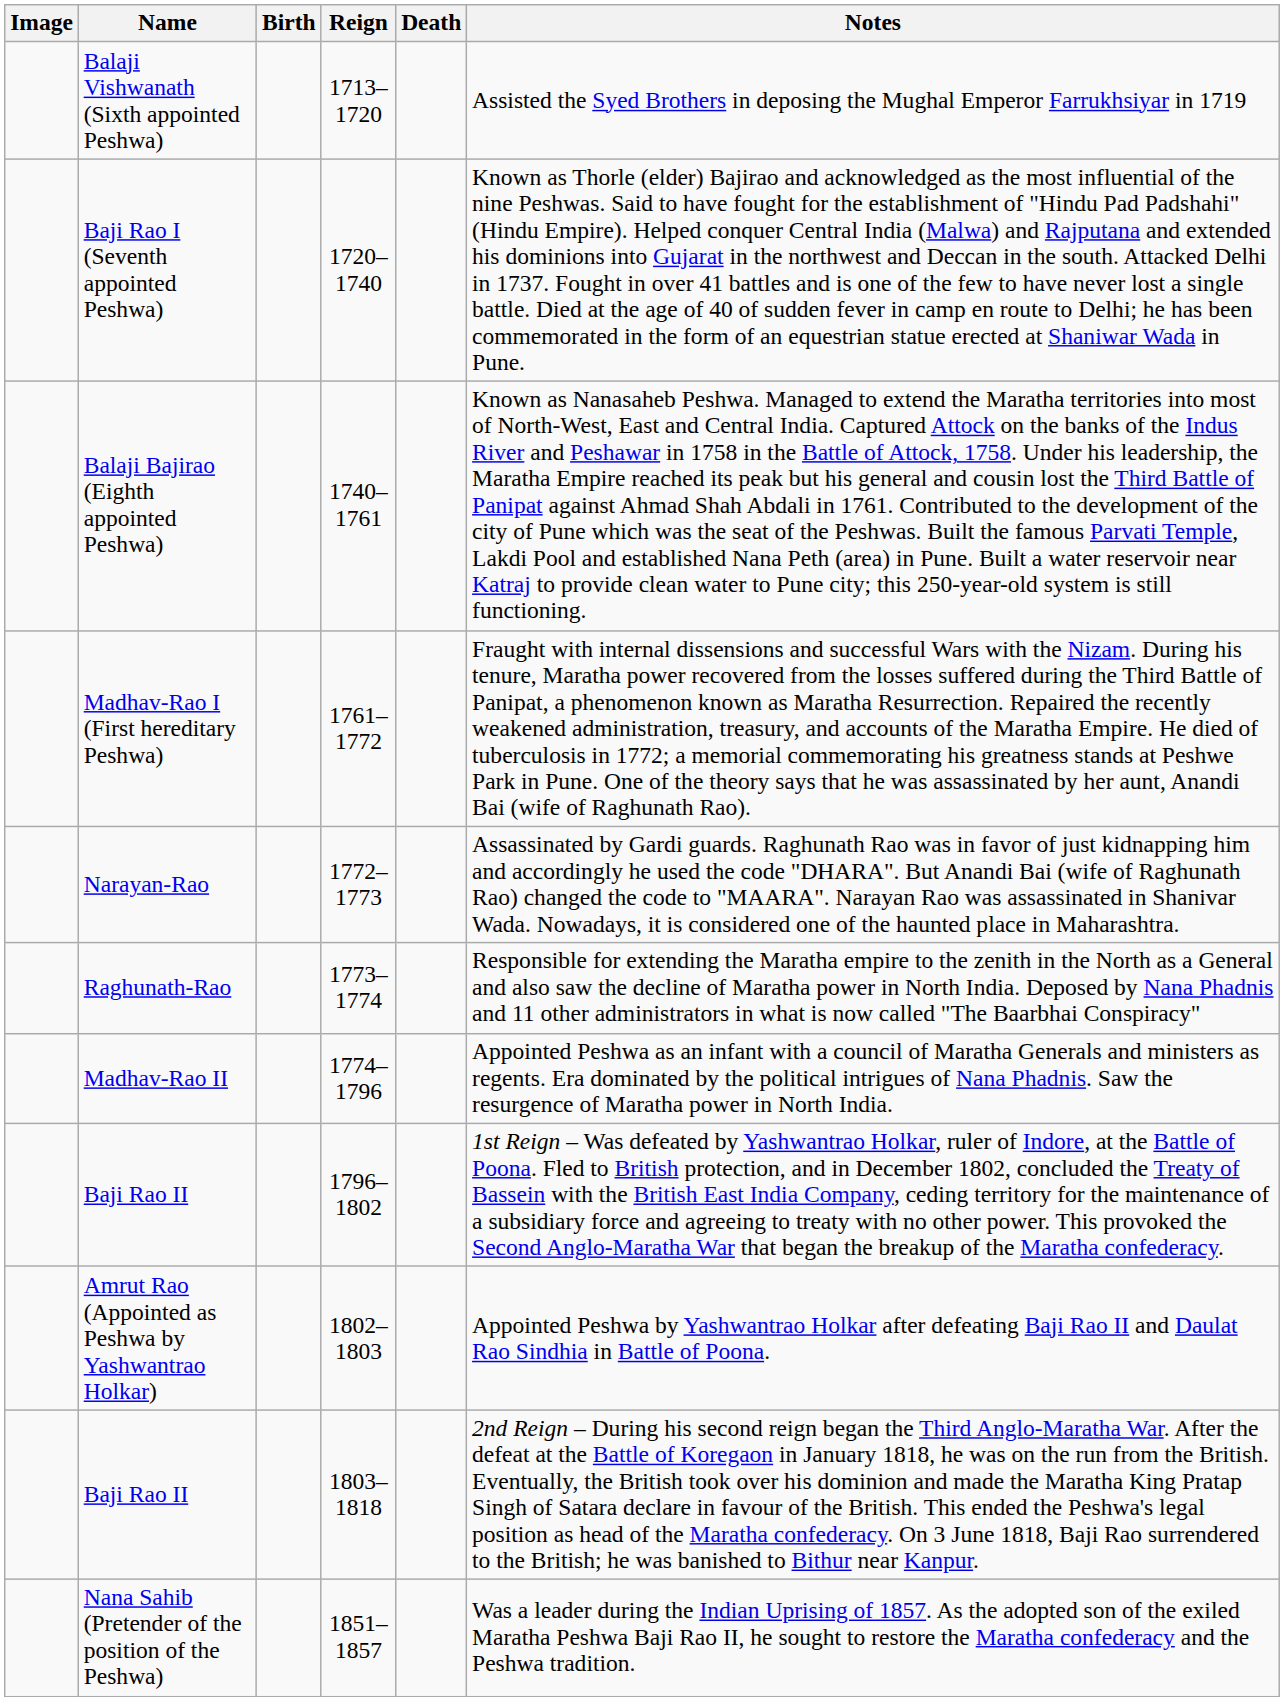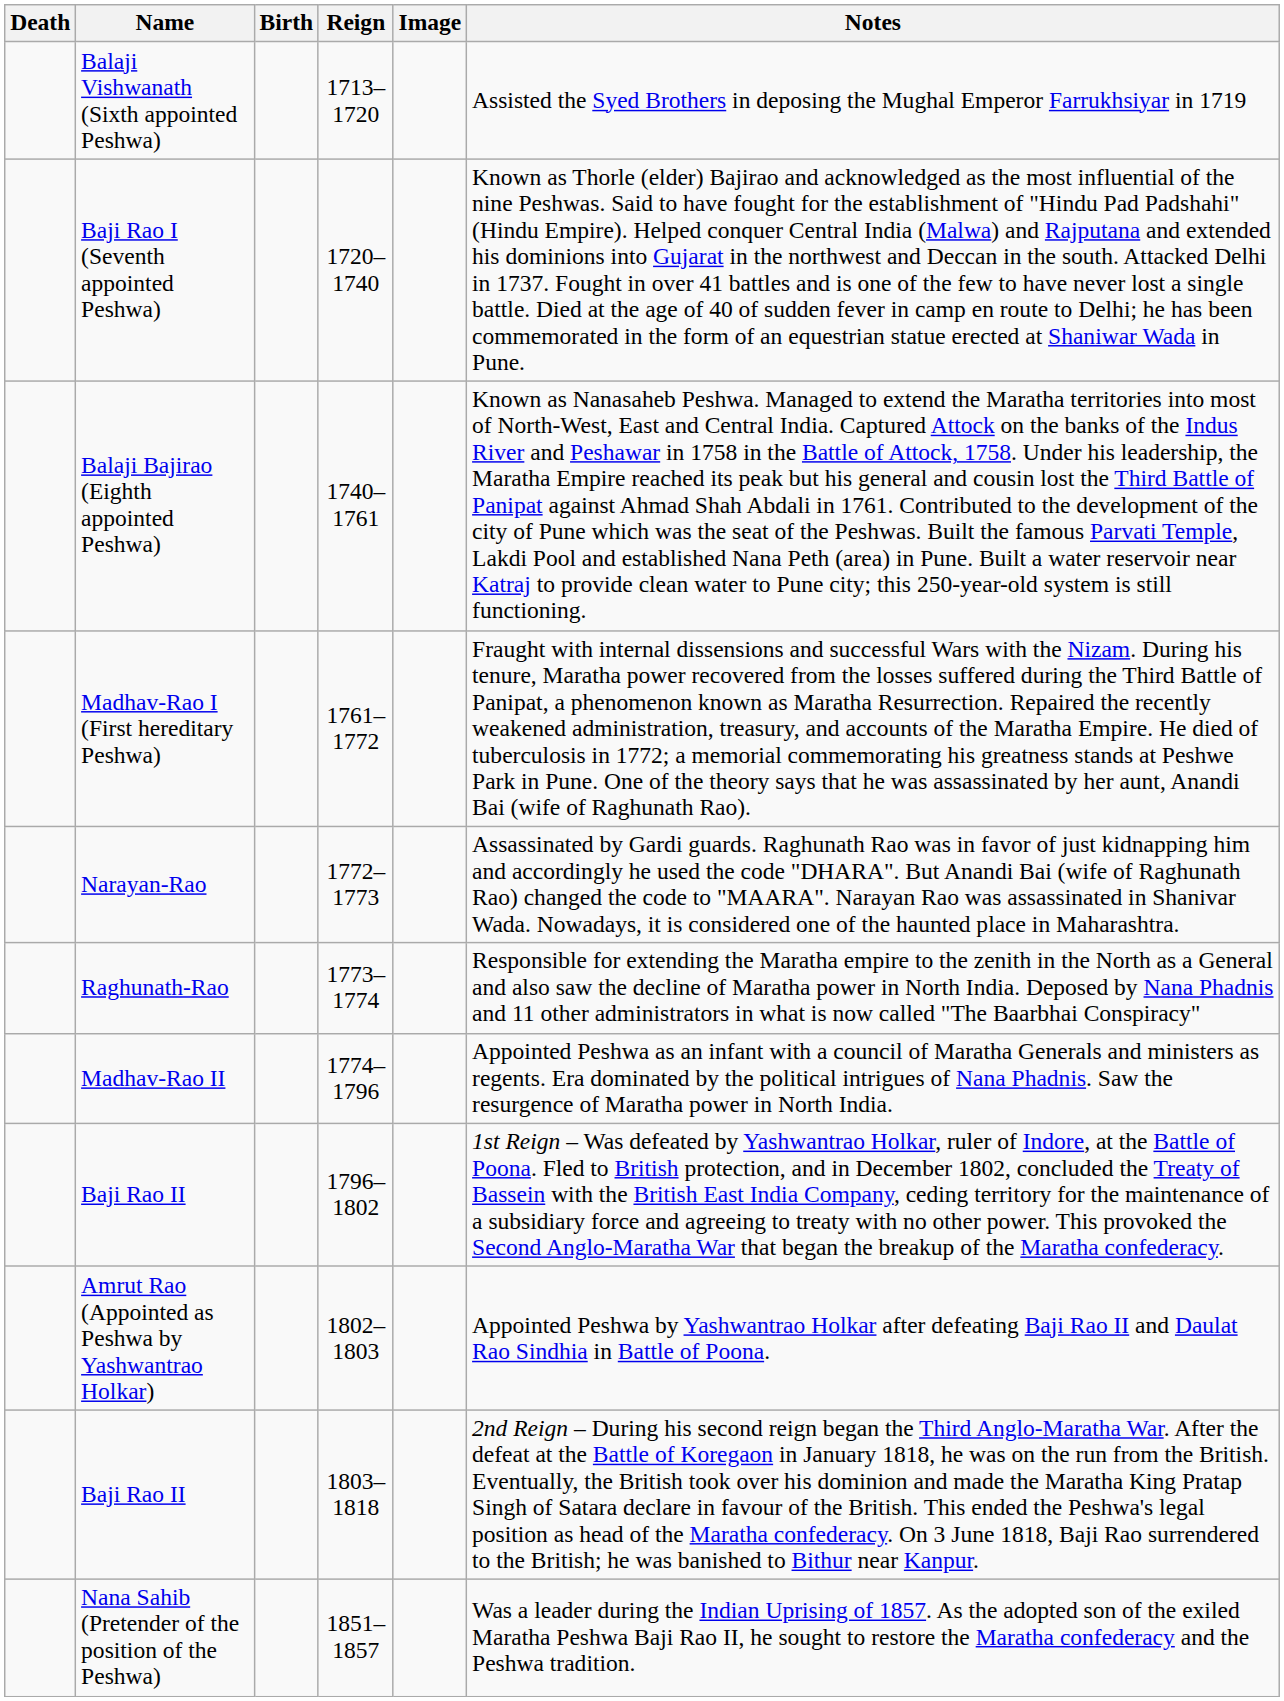columns swapped: Image <-> Death
